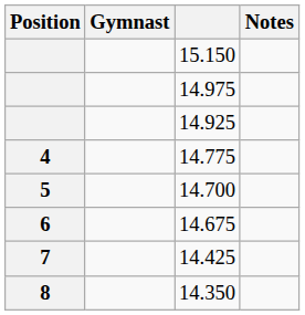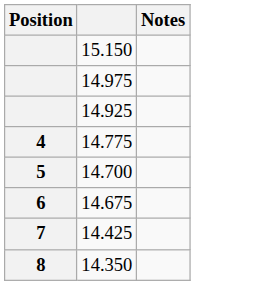- column: Gymnast
